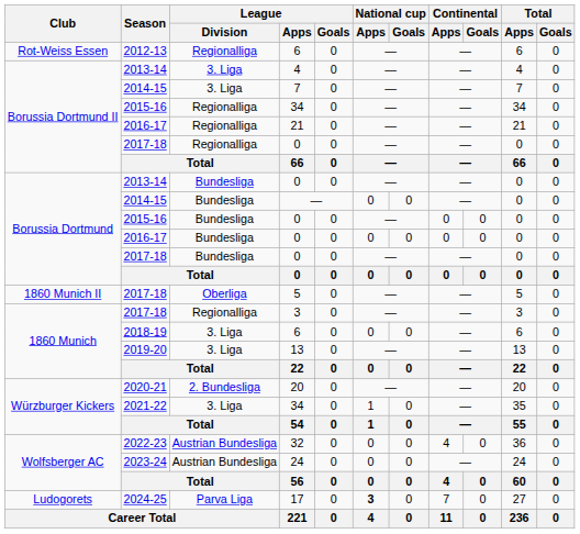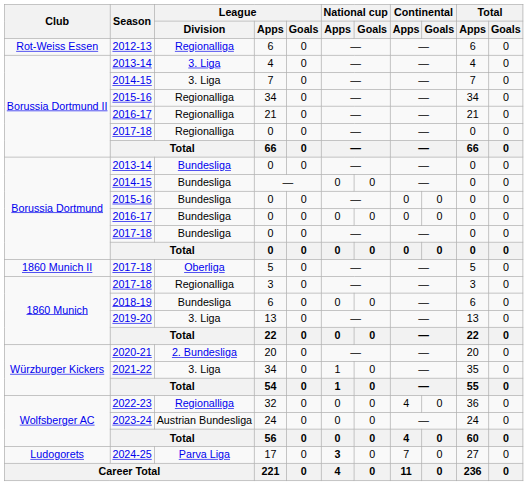2018-19 / 6 | League / Division: 3. Liga -> Bundesliga
32 | League / Division: Austrian Bundesliga -> Regionalliga
